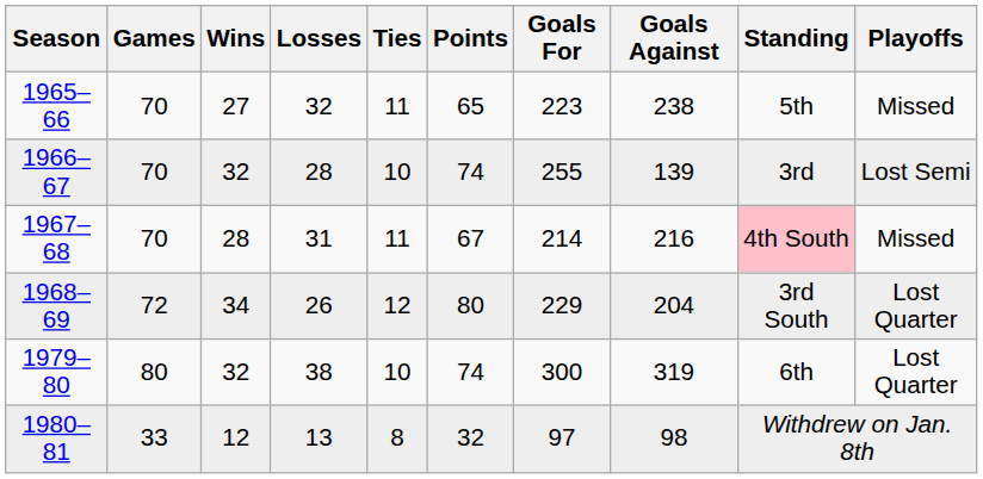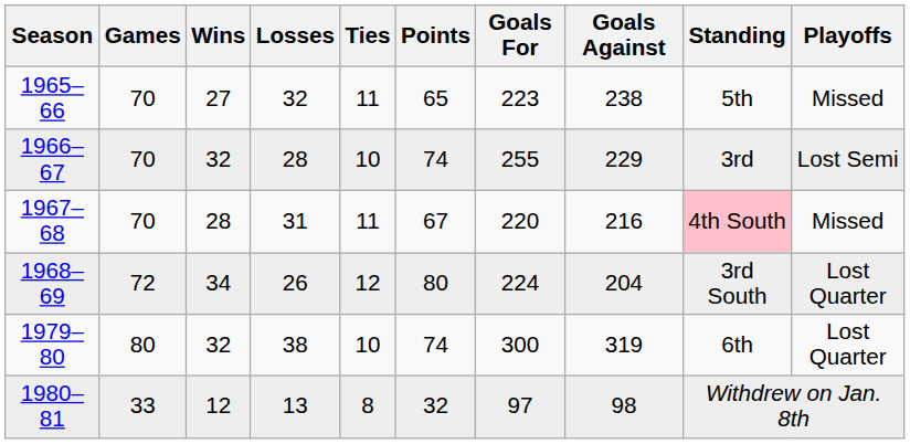1966–67 | Goals Against: 139 -> 229
1967–68 | Goals For: 214 -> 220
1968–69 | Goals For: 229 -> 224
